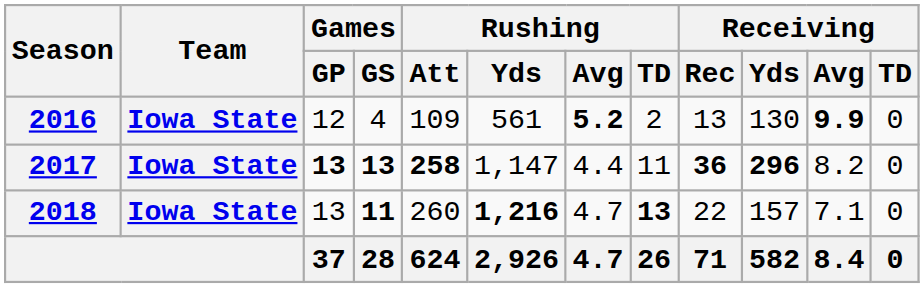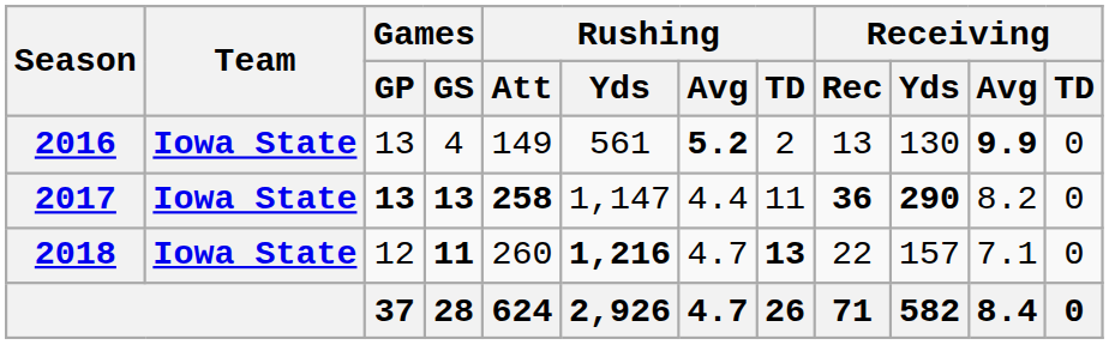2016 | Games / GP: 12 -> 13
2016 | Rushing / Att: 109 -> 149
2017 | Receiving / Yds: 296 -> 290
2018 | Games / GP: 13 -> 12
